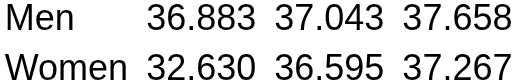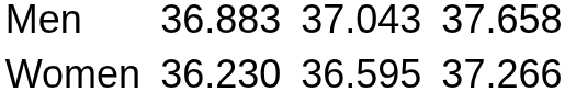Women | column 3: 32.630 -> 36.230
Women | column 7: 37.267 -> 37.266
